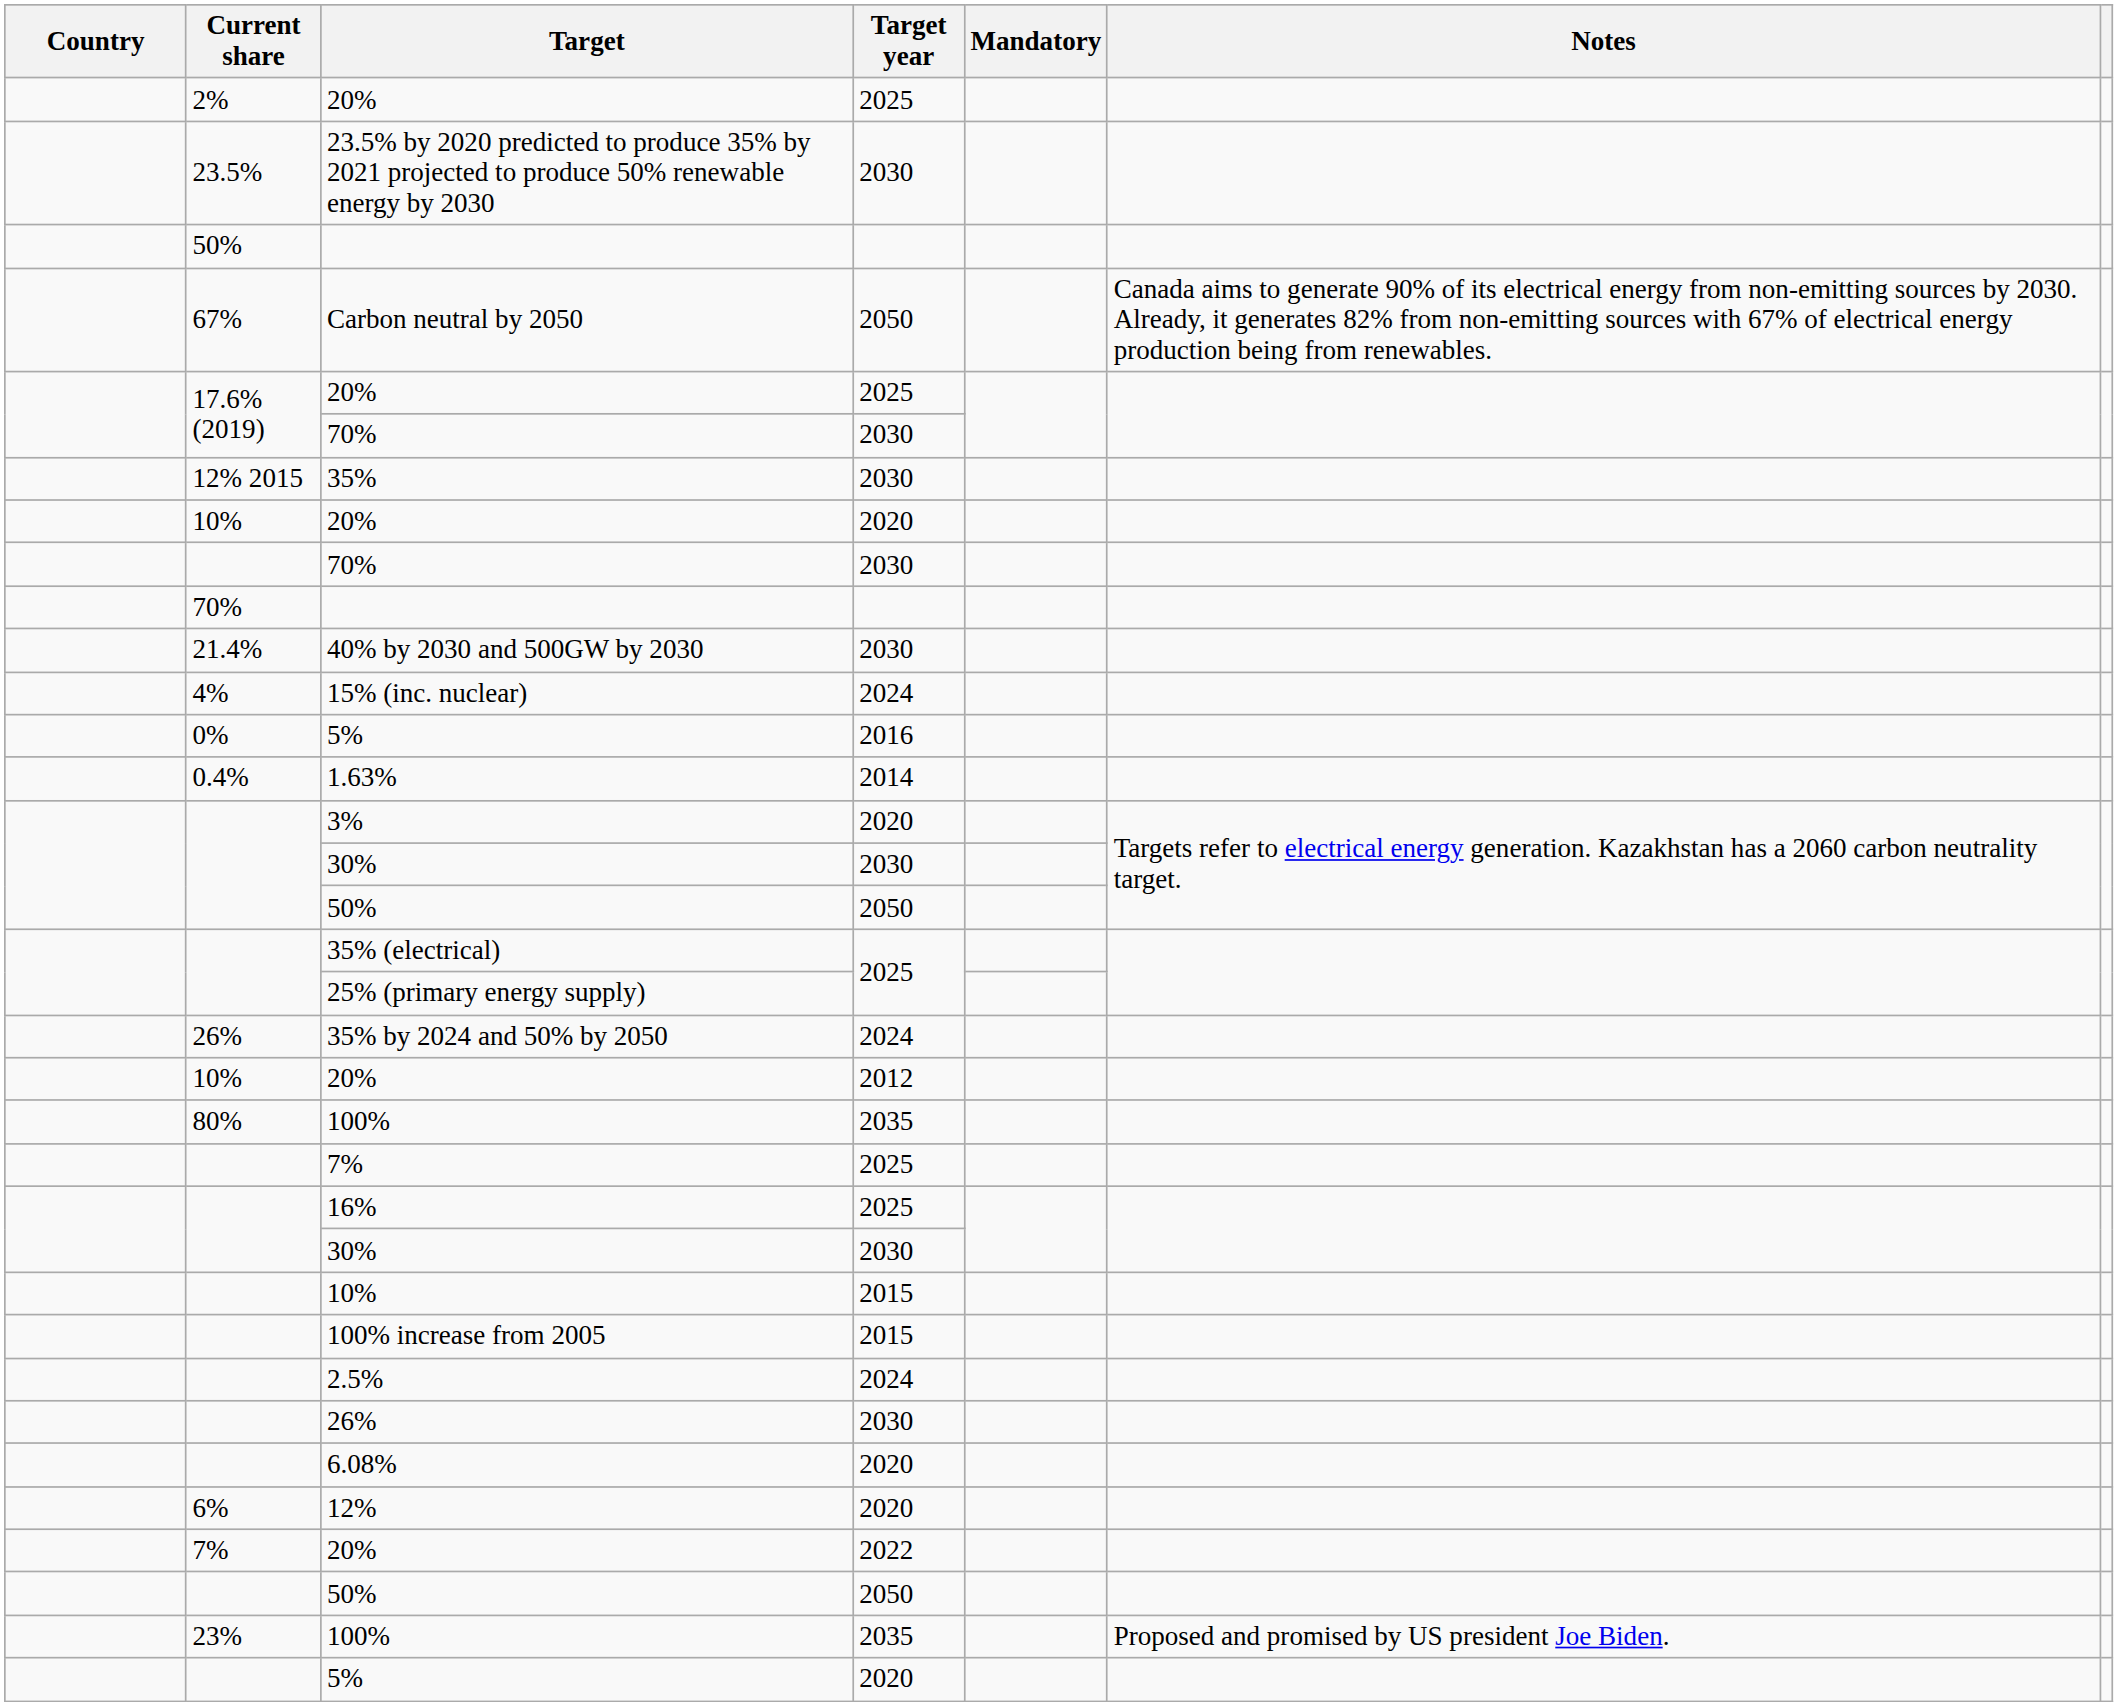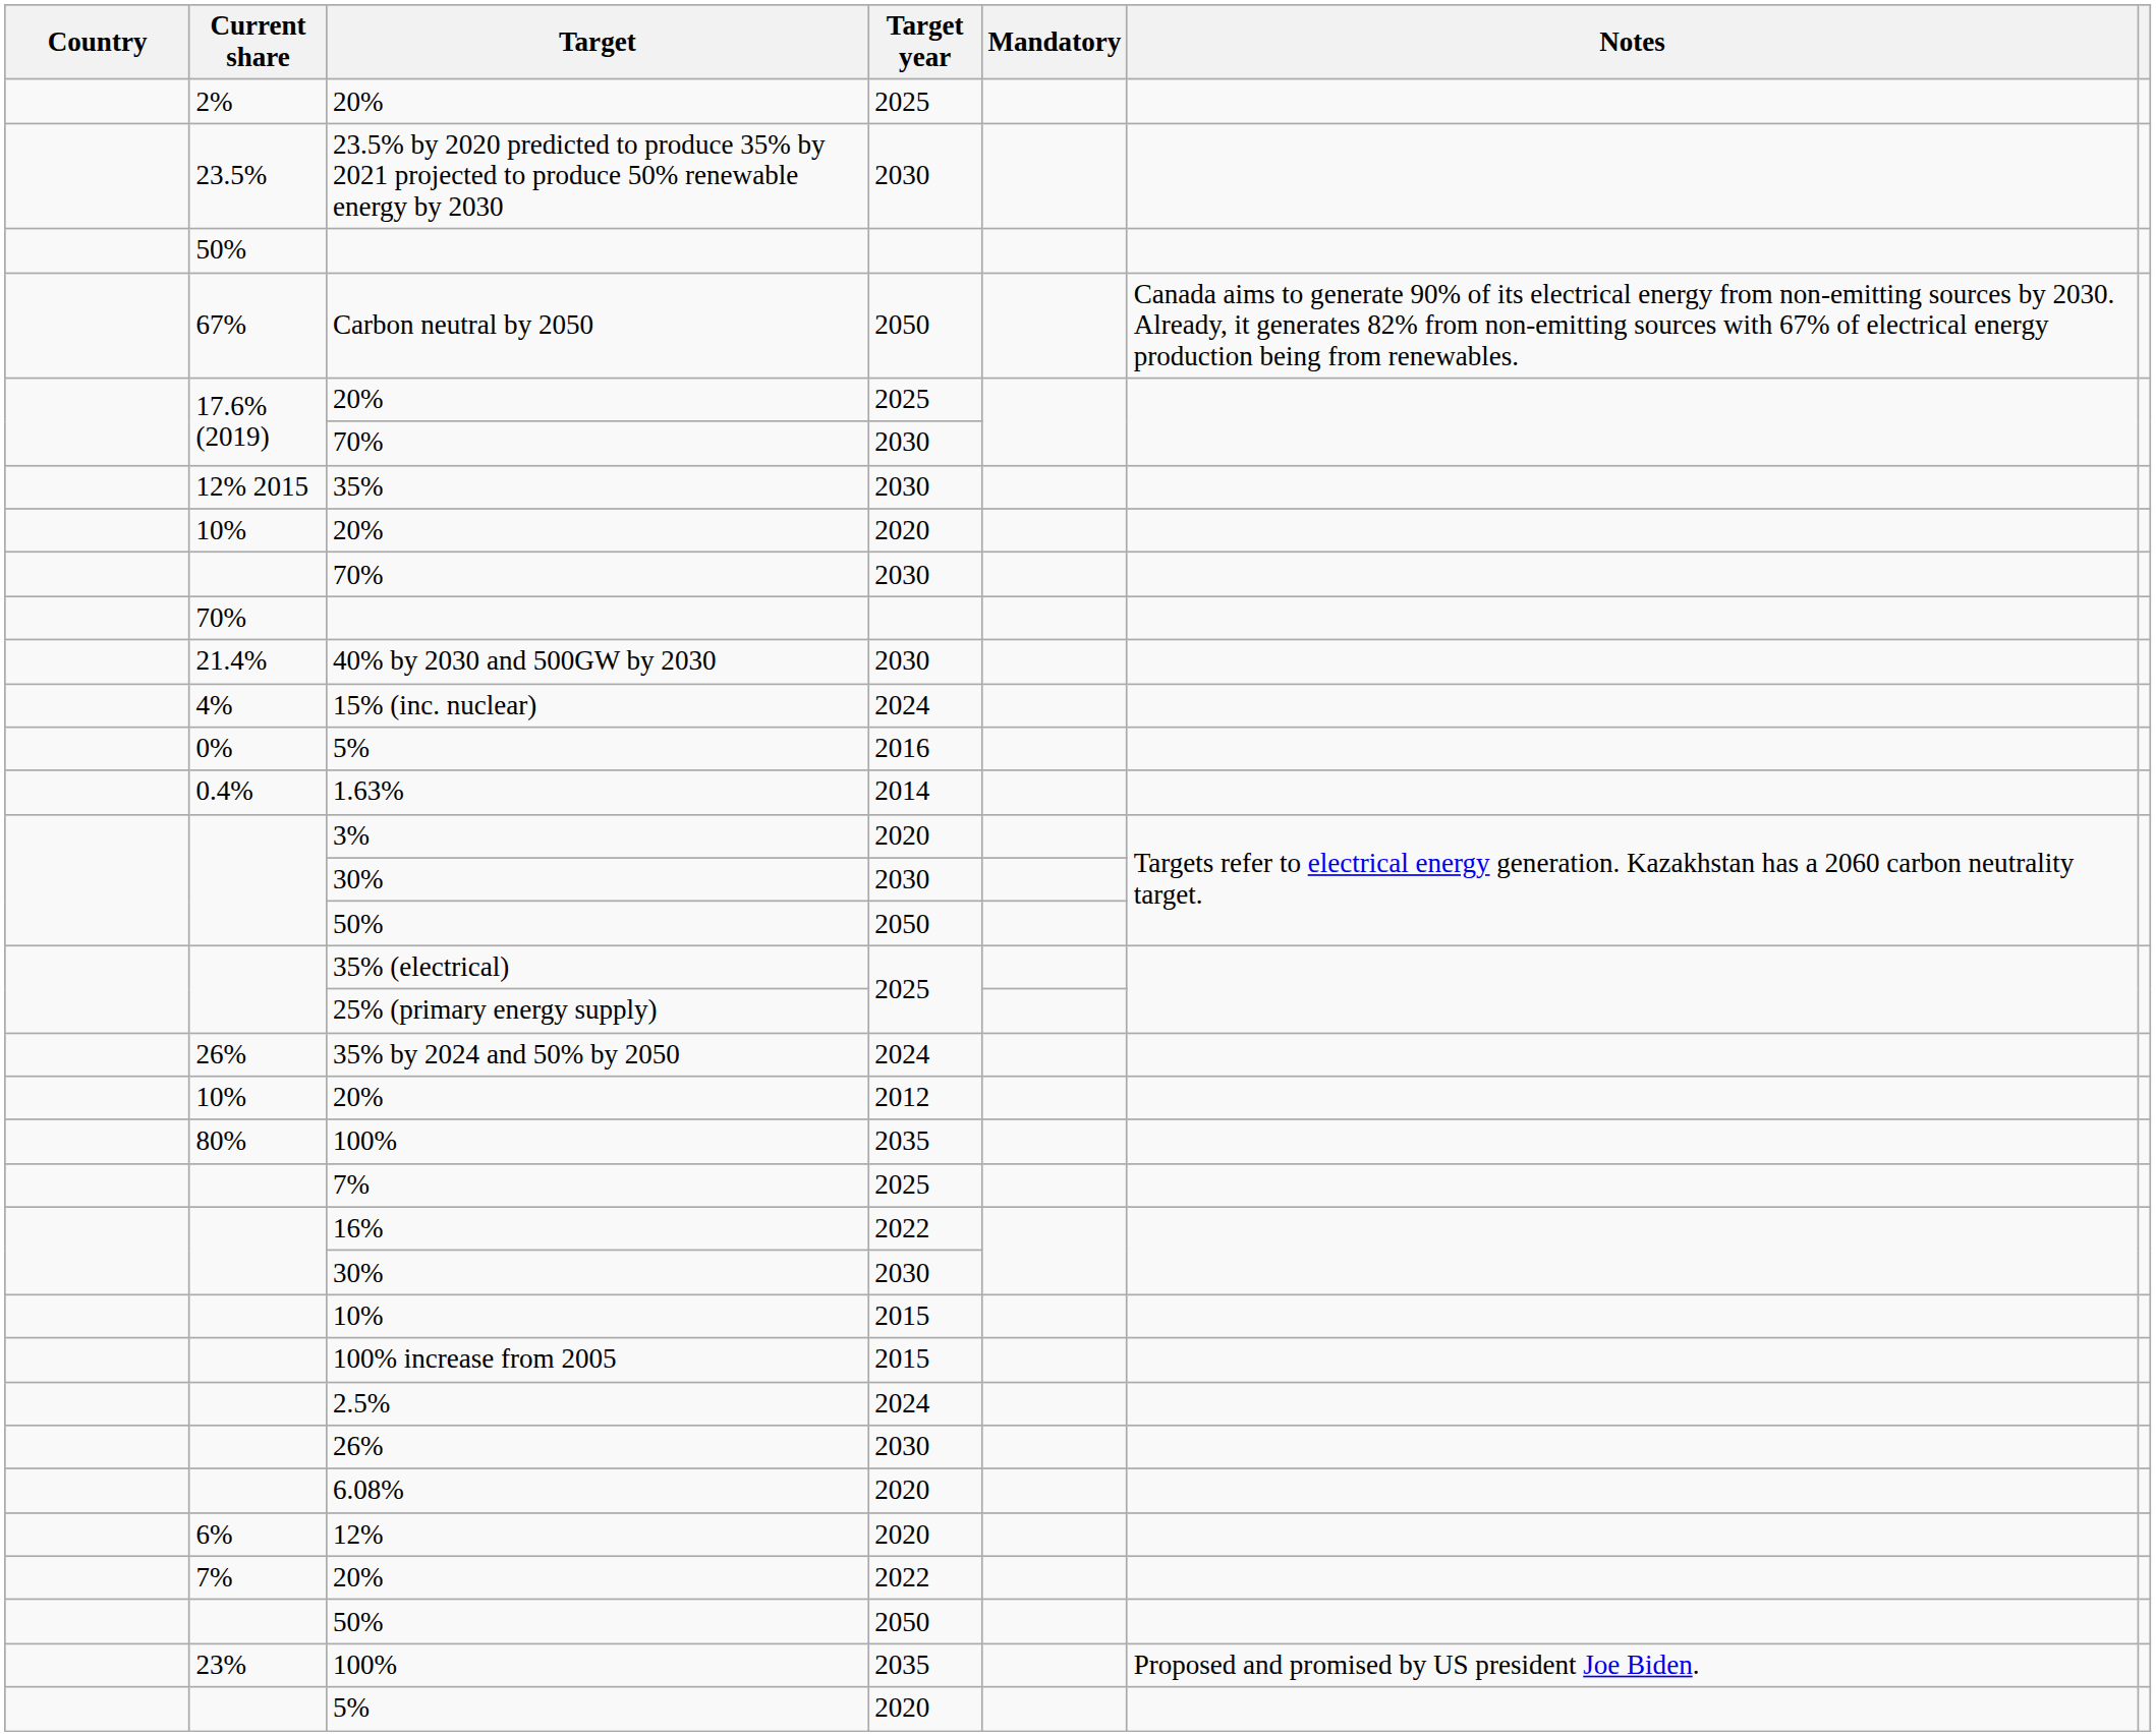16% | Target year: 2025 -> 2022
